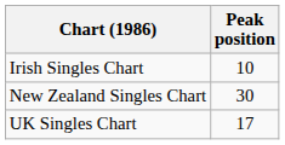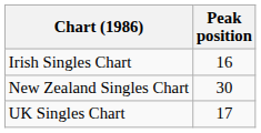Irish Singles Chart | Peak position: 10 -> 16
